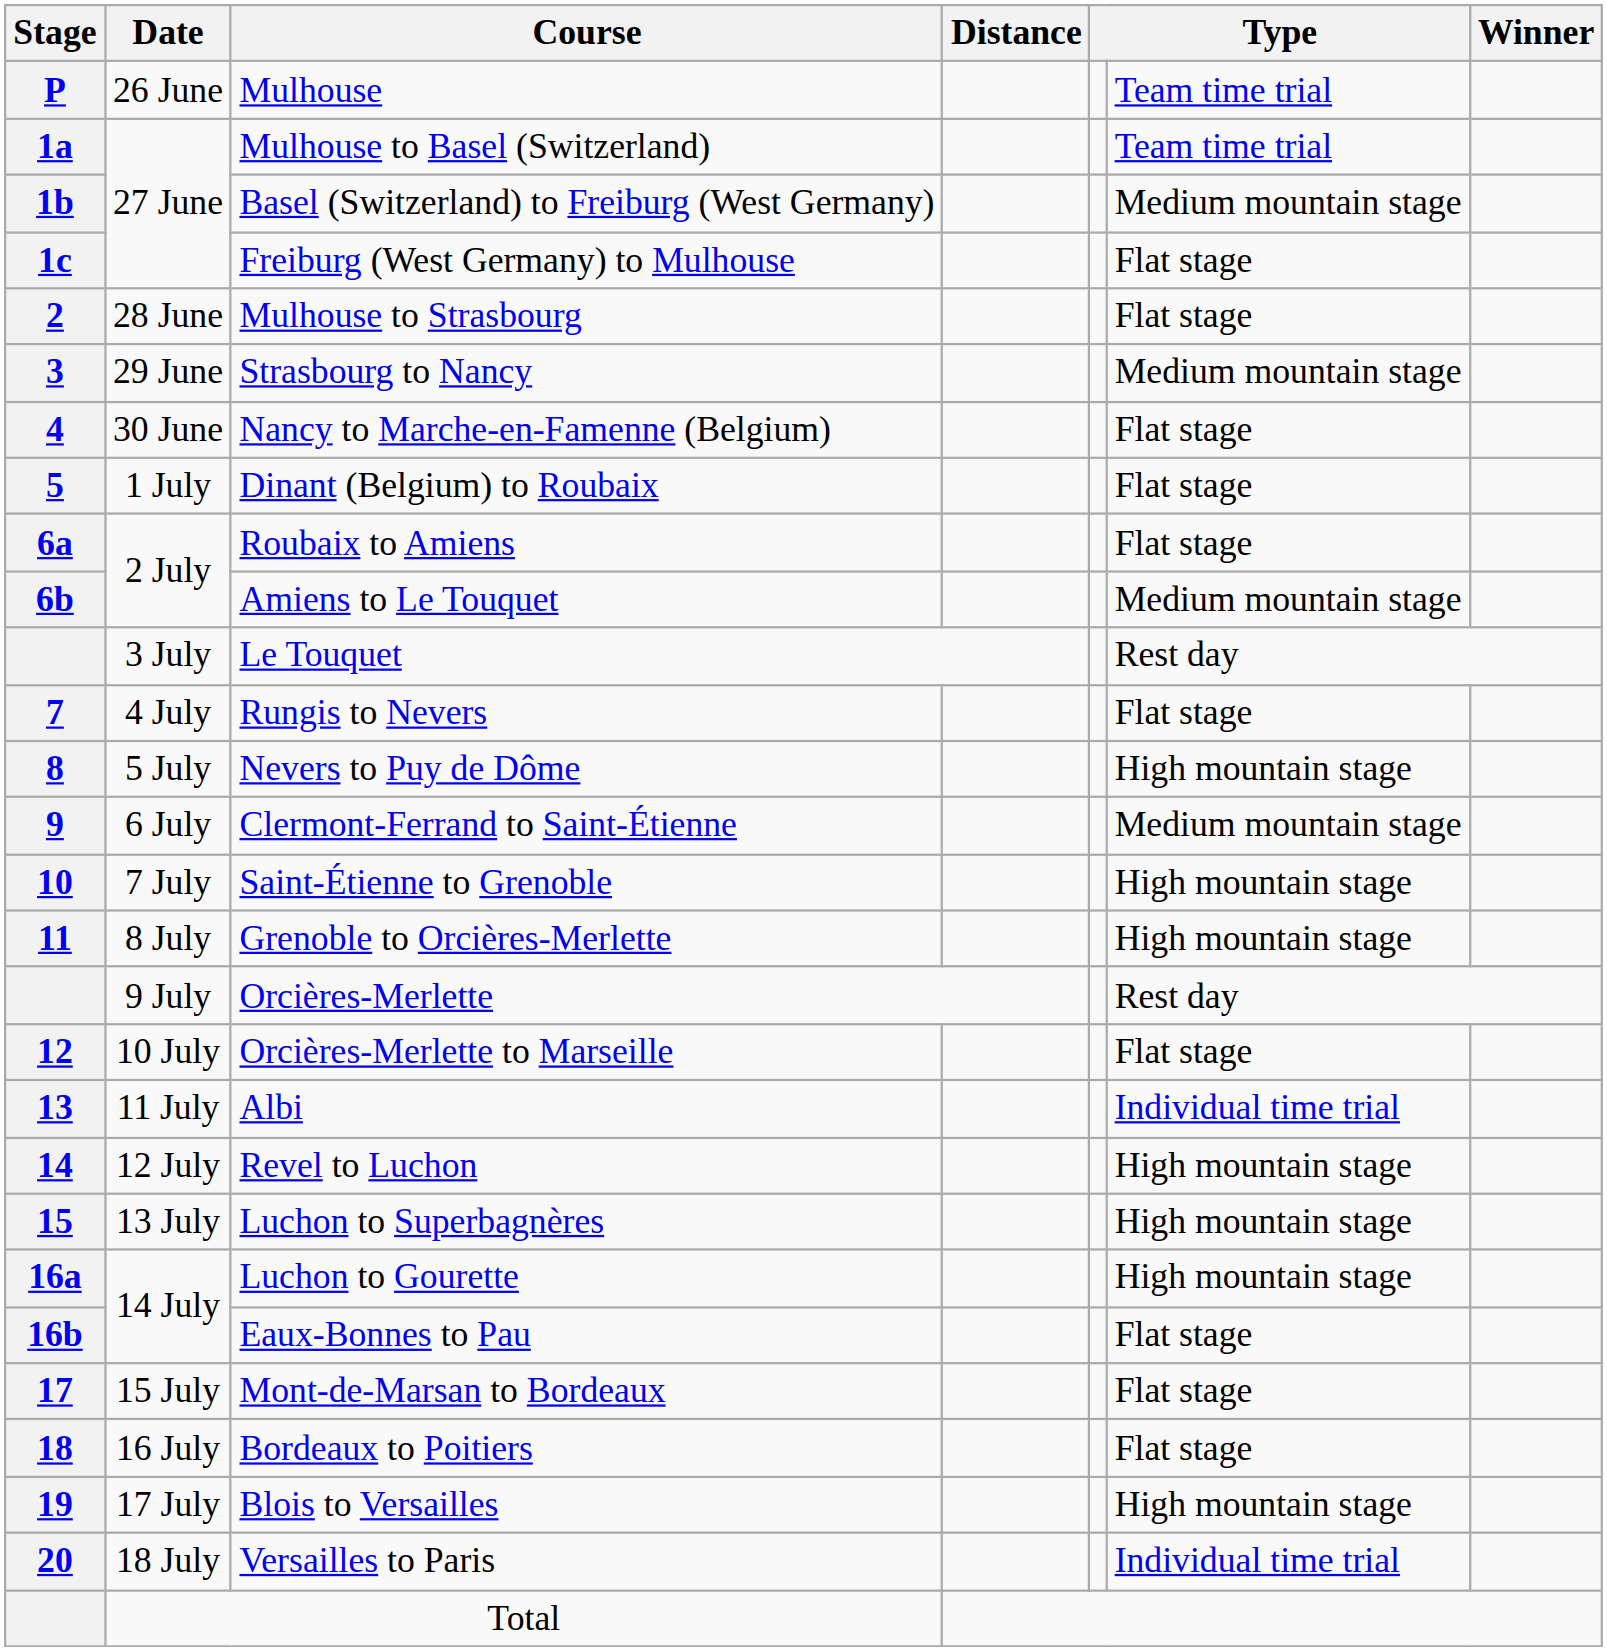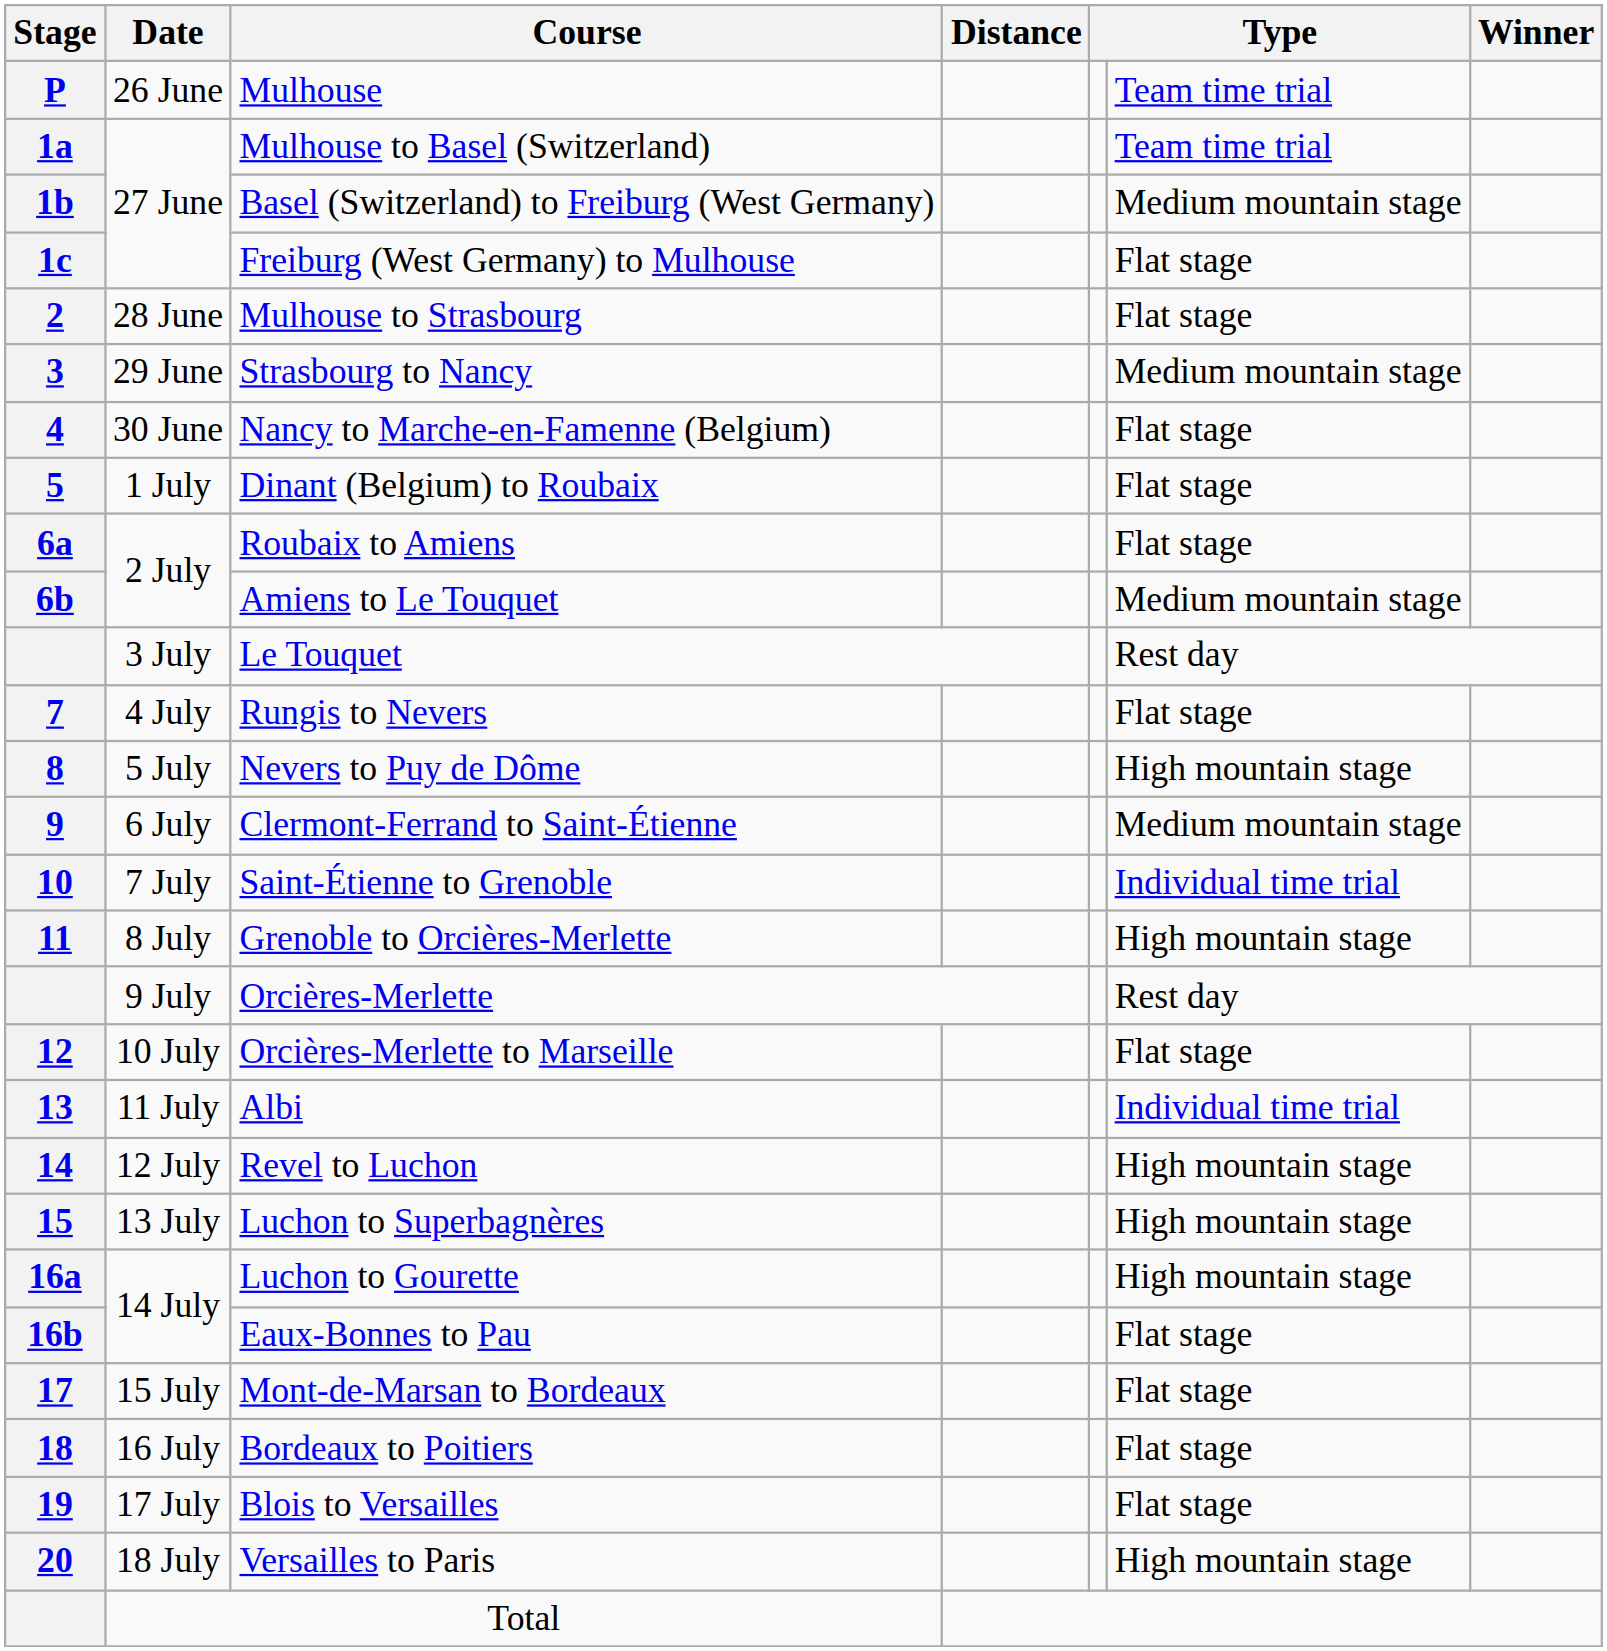Saint-Étienne to Grenoble | column 6: High mountain stage -> Individual time trial
Blois to Versailles | column 6: High mountain stage -> Flat stage
Versailles to Paris | column 6: Individual time trial -> High mountain stage
